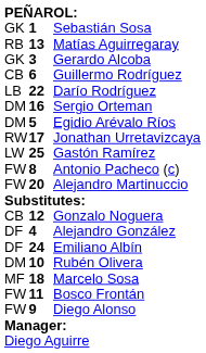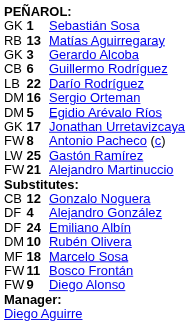Jonathan Urretavizcaya | column 1: RW -> GK
rows swapped: Gastón Ramírez <-> Antonio Pacheco (c)
Alejandro Martinuccio | column 2: 20 -> 21
